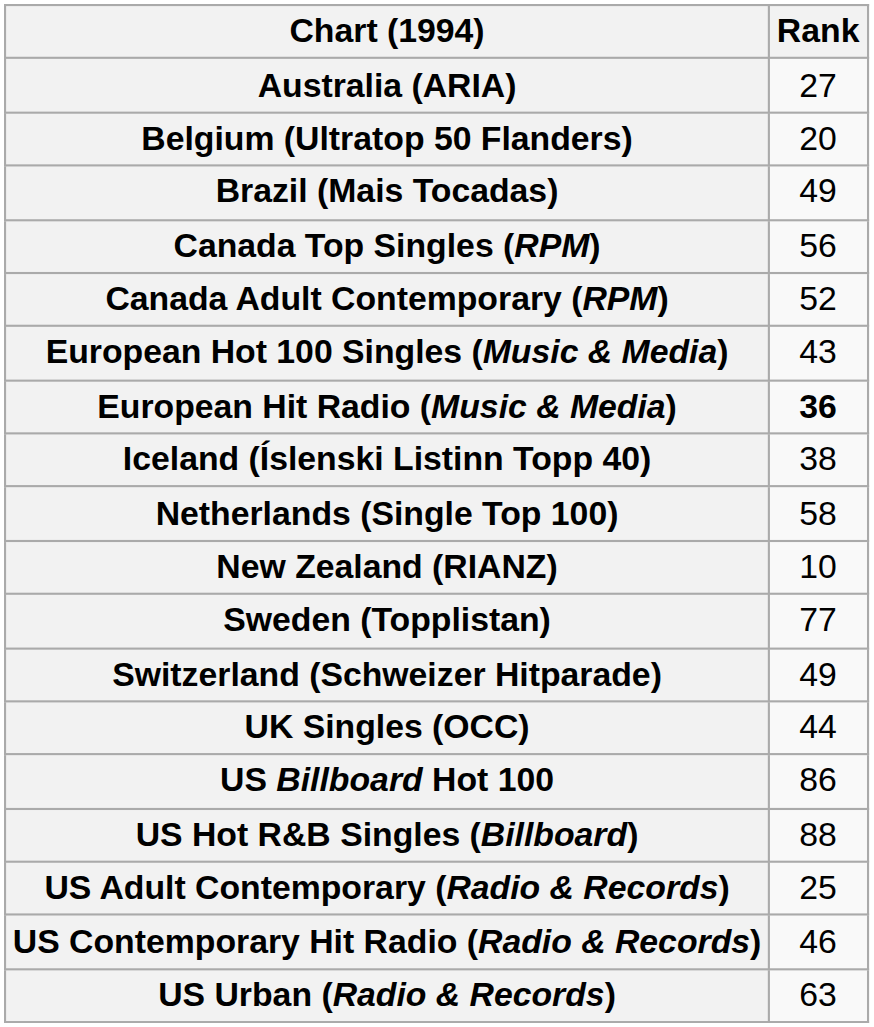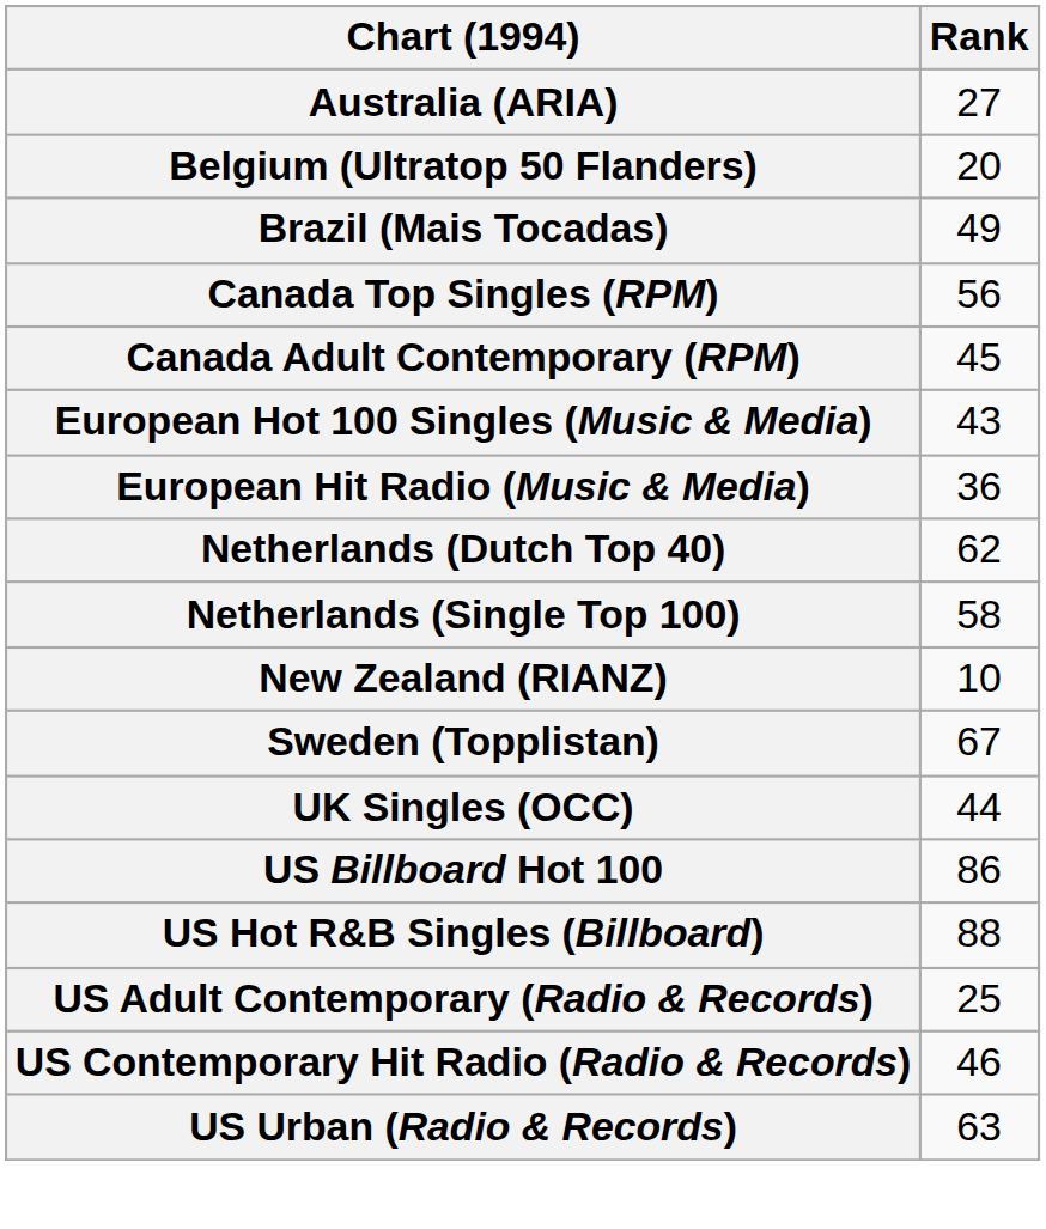Canada Adult Contemporary (RPM) | Rank: 52 -> 45
European Hit Radio (Music & Media) | Rank: bold -> normal
- row: Iceland (Íslenski Listinn Topp 40) | 38
+ row: Netherlands (Dutch Top 40) | 62
Sweden (Topplistan) | Rank: 77 -> 67
- row: Switzerland (Schweizer Hitparade) | 49
